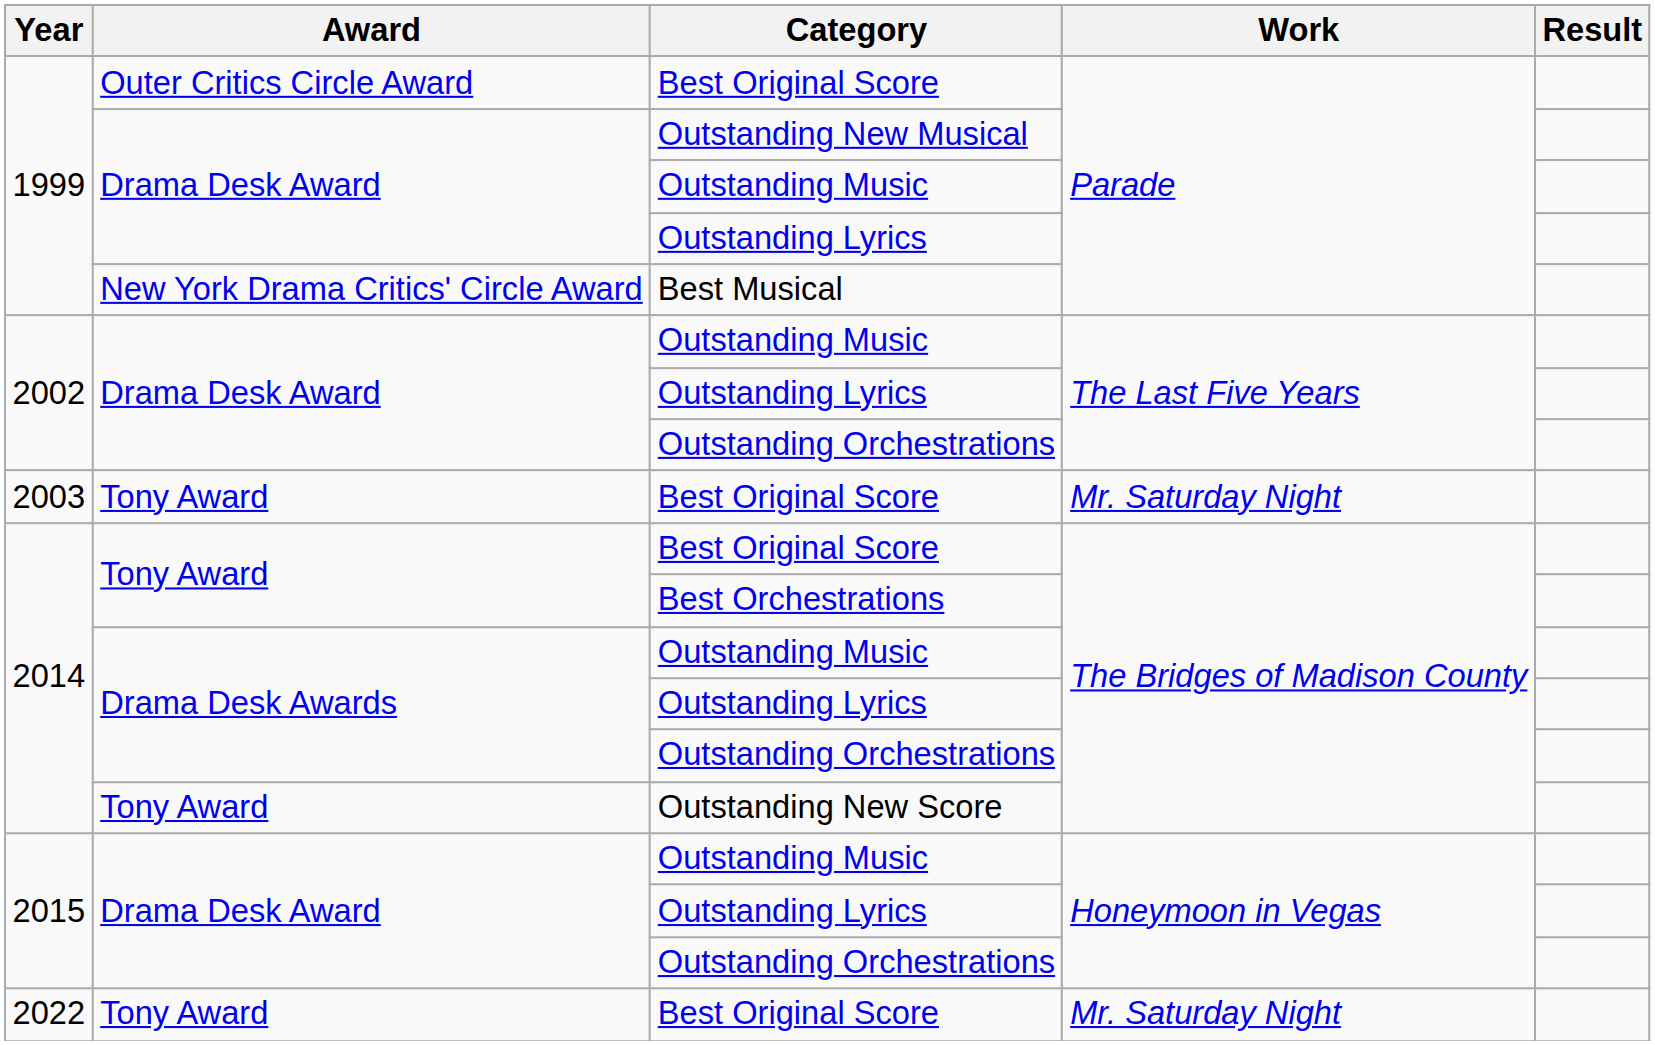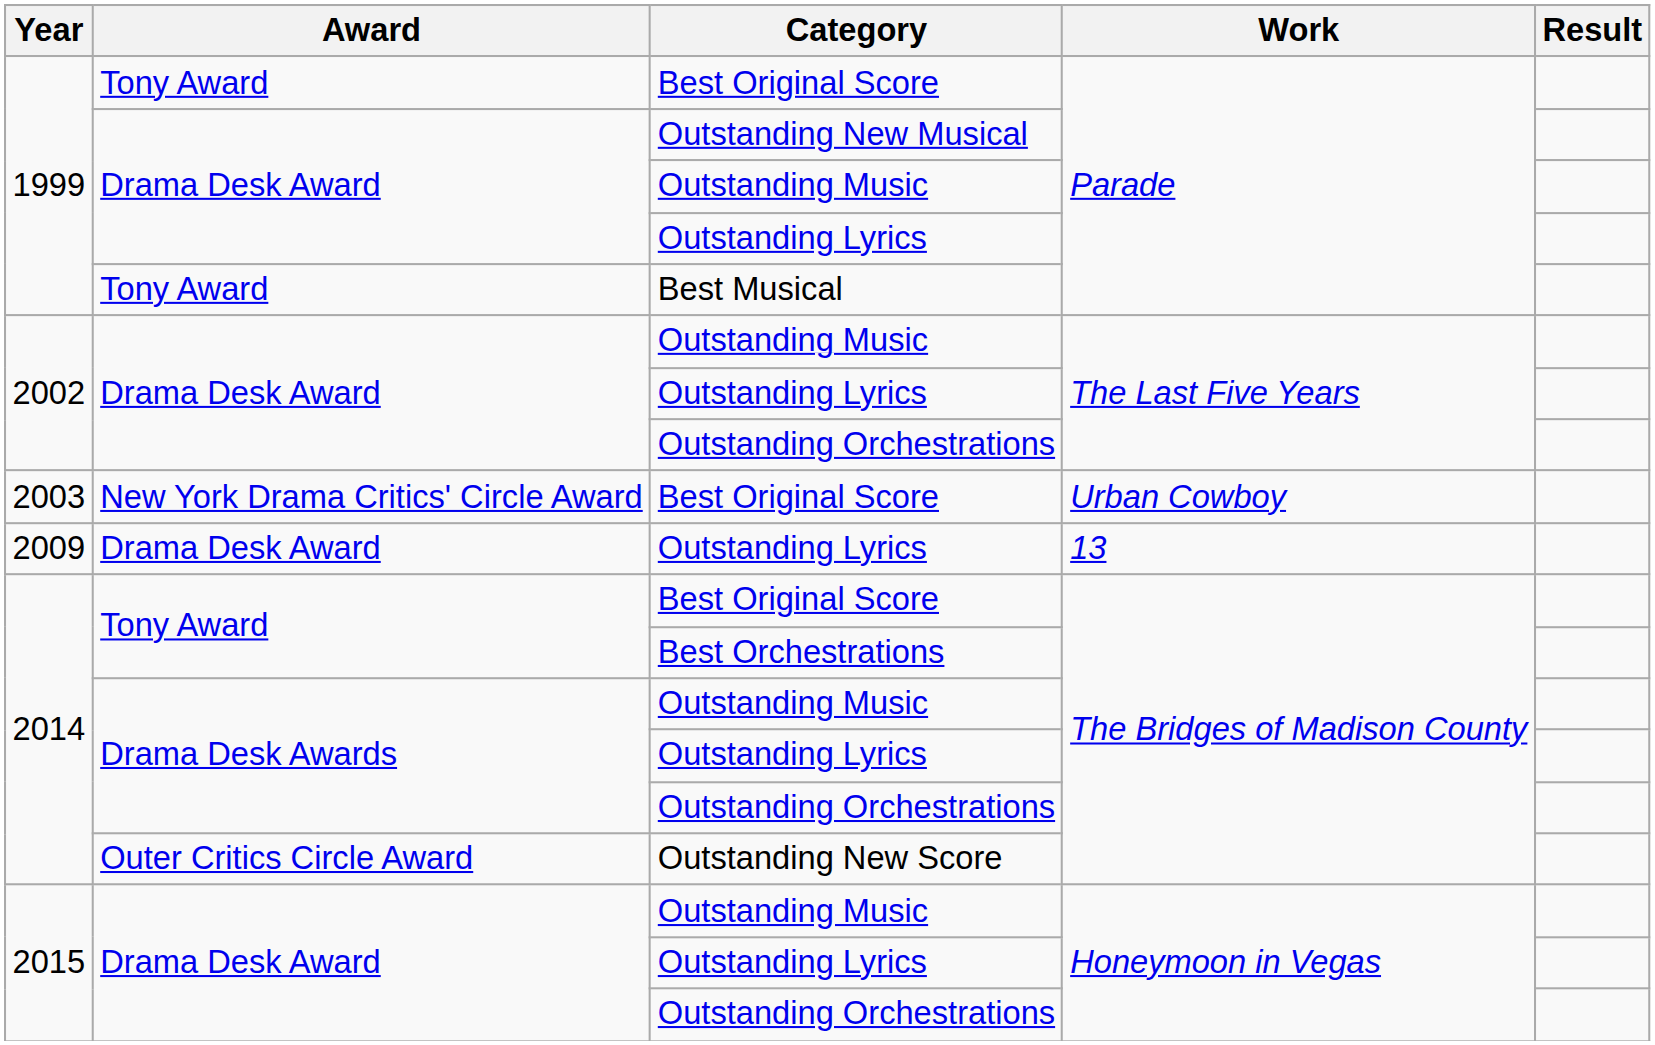1999 / Best Original Score | Award: Outer Critics Circle Award -> Tony Award
Best Musical | Award: New York Drama Critics' Circle Award -> Tony Award
2003 / Best Original Score | Award: Tony Award -> New York Drama Critics' Circle Award
2003 / Best Original Score | Work: Mr. Saturday Night -> Urban Cowboy
+ row: 2009 | Drama Desk Award | Outstanding Lyrics | 13
Outstanding New Score | Award: Tony Award -> Outer Critics Circle Award
- row: 2022 | Tony Award | Best Original Score | Mr. Saturday Night
